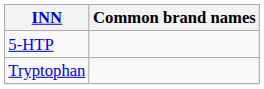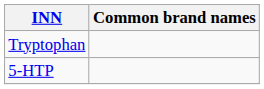rows swapped: 5-HTP <-> Tryptophan
